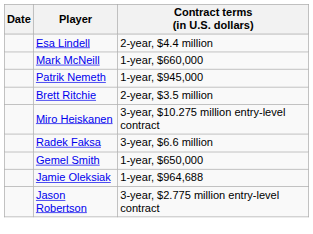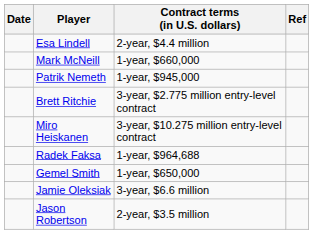+ column: Ref
Brett Ritchie | Contract terms (in U.S. dollars): 2-year, $3.5 million -> 3-year, $2.775 million entry-level contract
Radek Faksa | Contract terms (in U.S. dollars): 3-year, $6.6 million -> 1-year, $964,688
Jamie Oleksiak | Contract terms (in U.S. dollars): 1-year, $964,688 -> 3-year, $6.6 million
Jason Robertson | Contract terms (in U.S. dollars): 3-year, $2.775 million entry-level contract -> 2-year, $3.5 million
